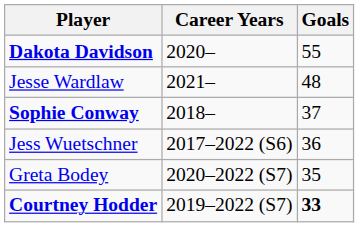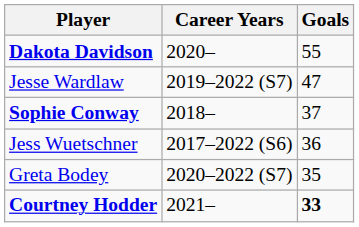Jesse Wardlaw | Career Years: 2021– -> 2019–2022 (S7)
Jesse Wardlaw | Goals: 48 -> 47
Courtney Hodder | Career Years: 2019–2022 (S7) -> 2021–
